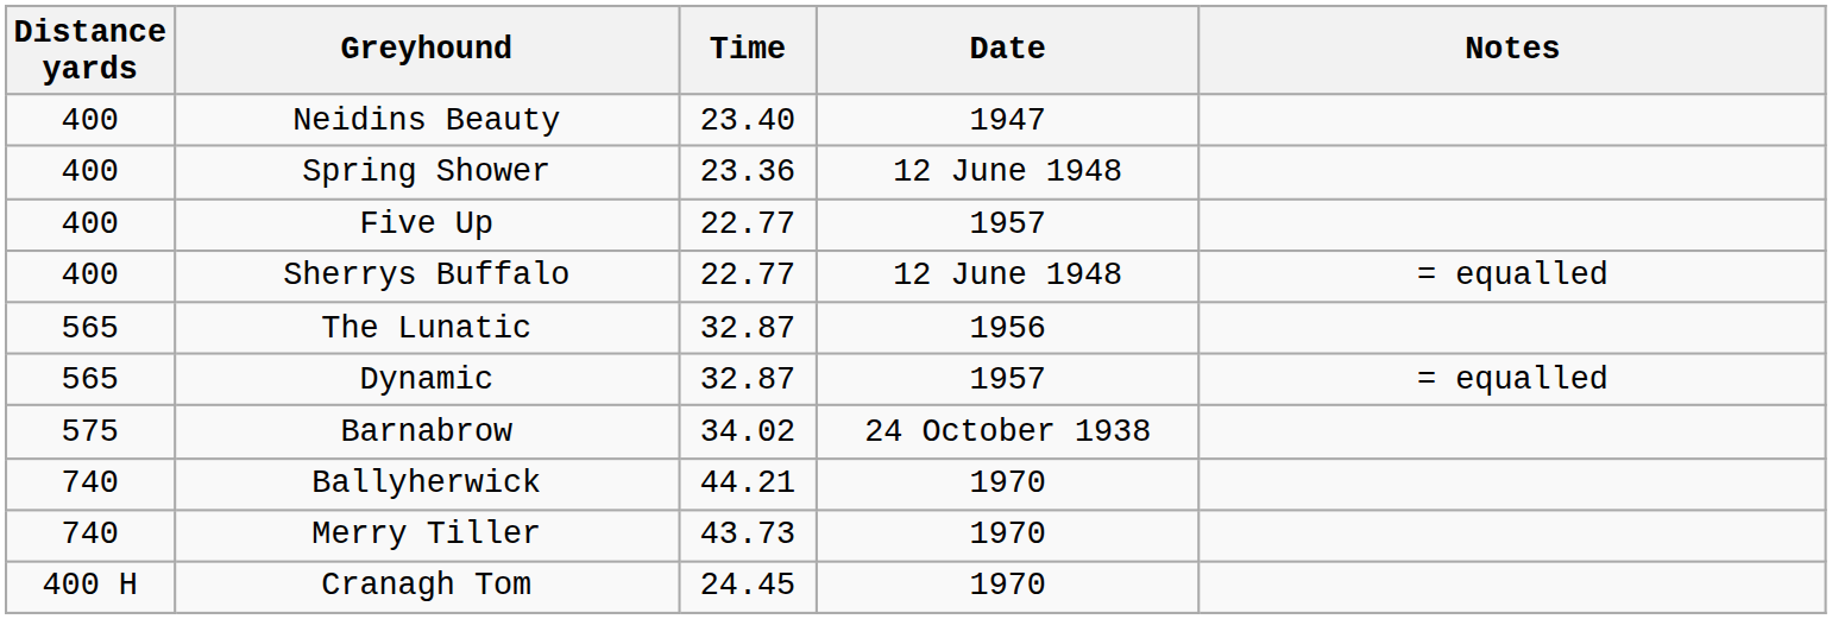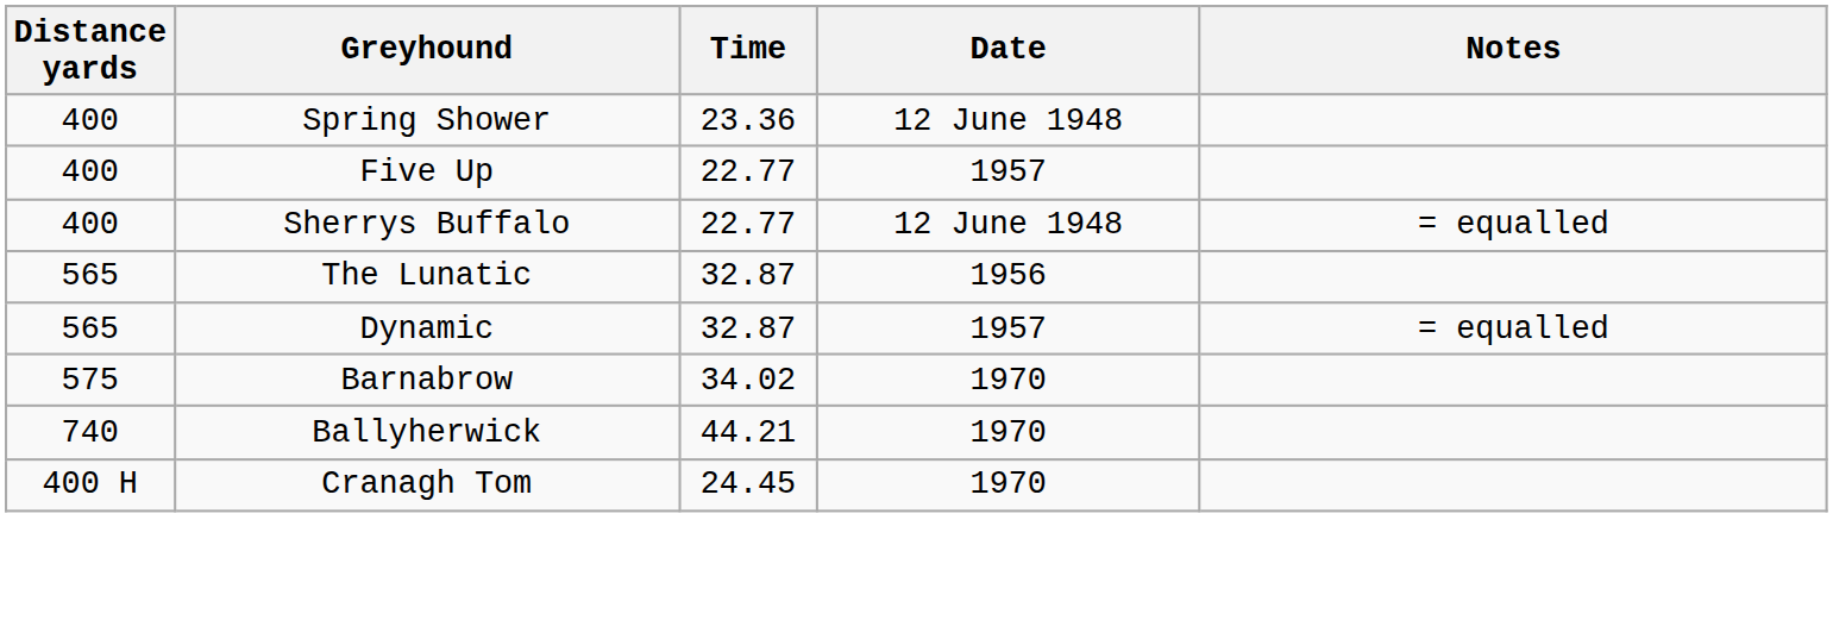- row: 400 | Neidins Beauty | 23.40 | 1947
Barnabrow | Date: 24 October 1938 -> 1970
- row: 740 | Merry Tiller | 43.73 | 1970
